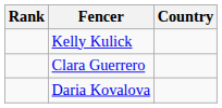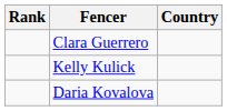rows swapped: Kelly Kulick <-> Clara Guerrero
